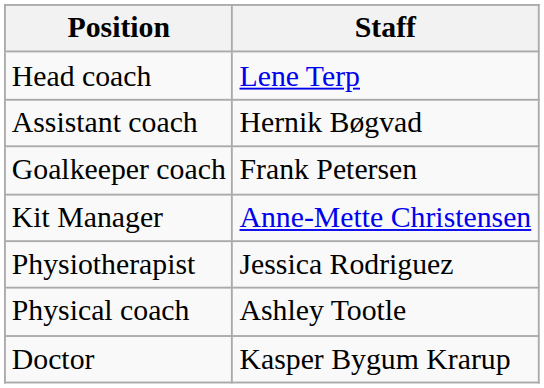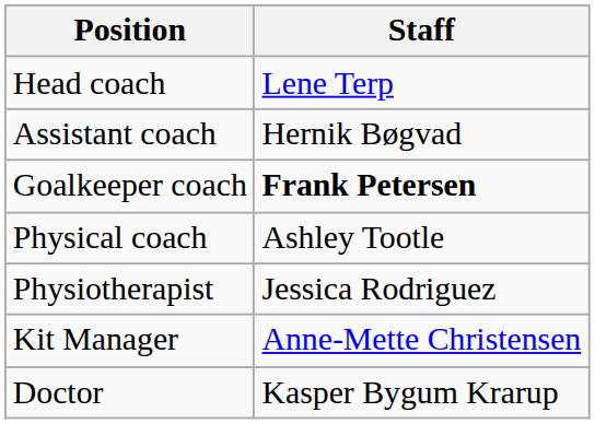Goalkeeper coach | Staff: normal -> bold
rows swapped: Physical coach <-> Kit Manager
